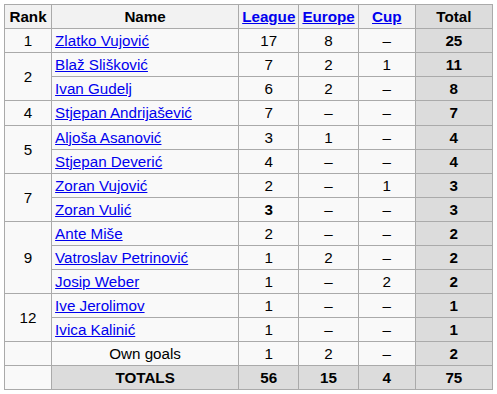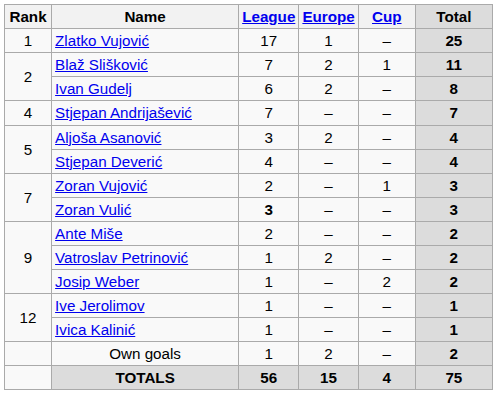Zlatko Vujović | Europe: 8 -> 1
Aljoša Asanović | Europe: 1 -> 2
